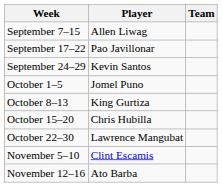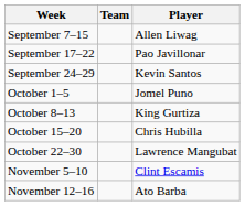columns swapped: Player <-> Team
